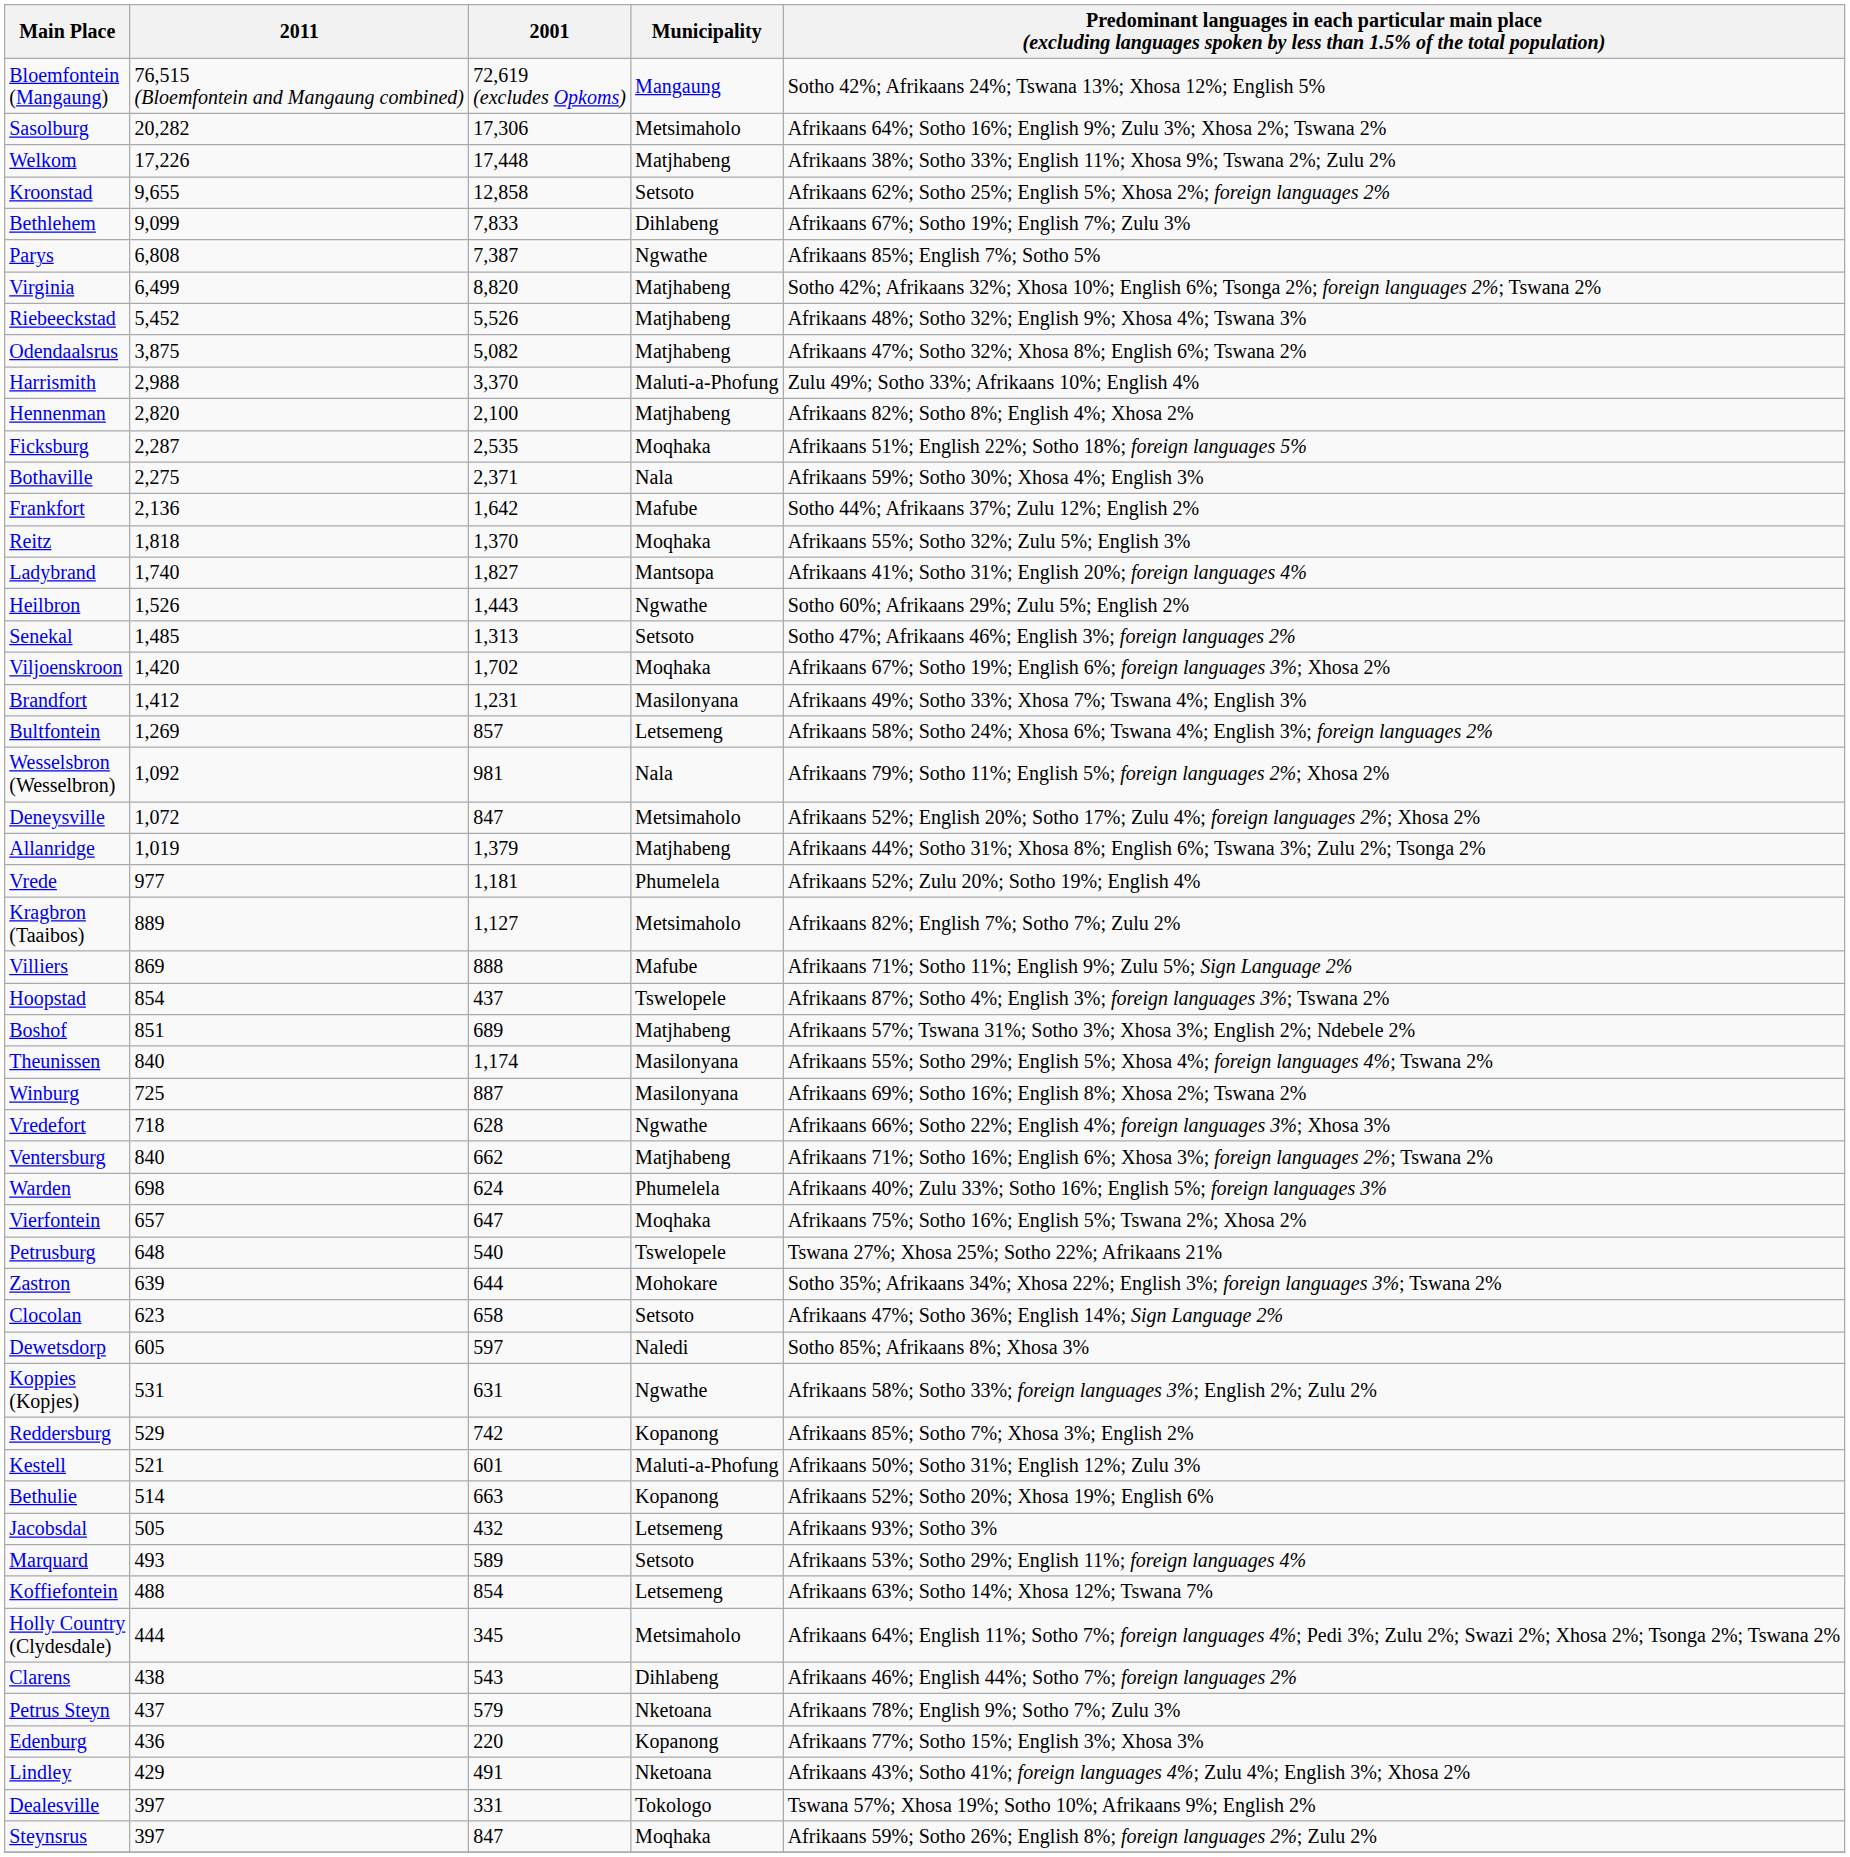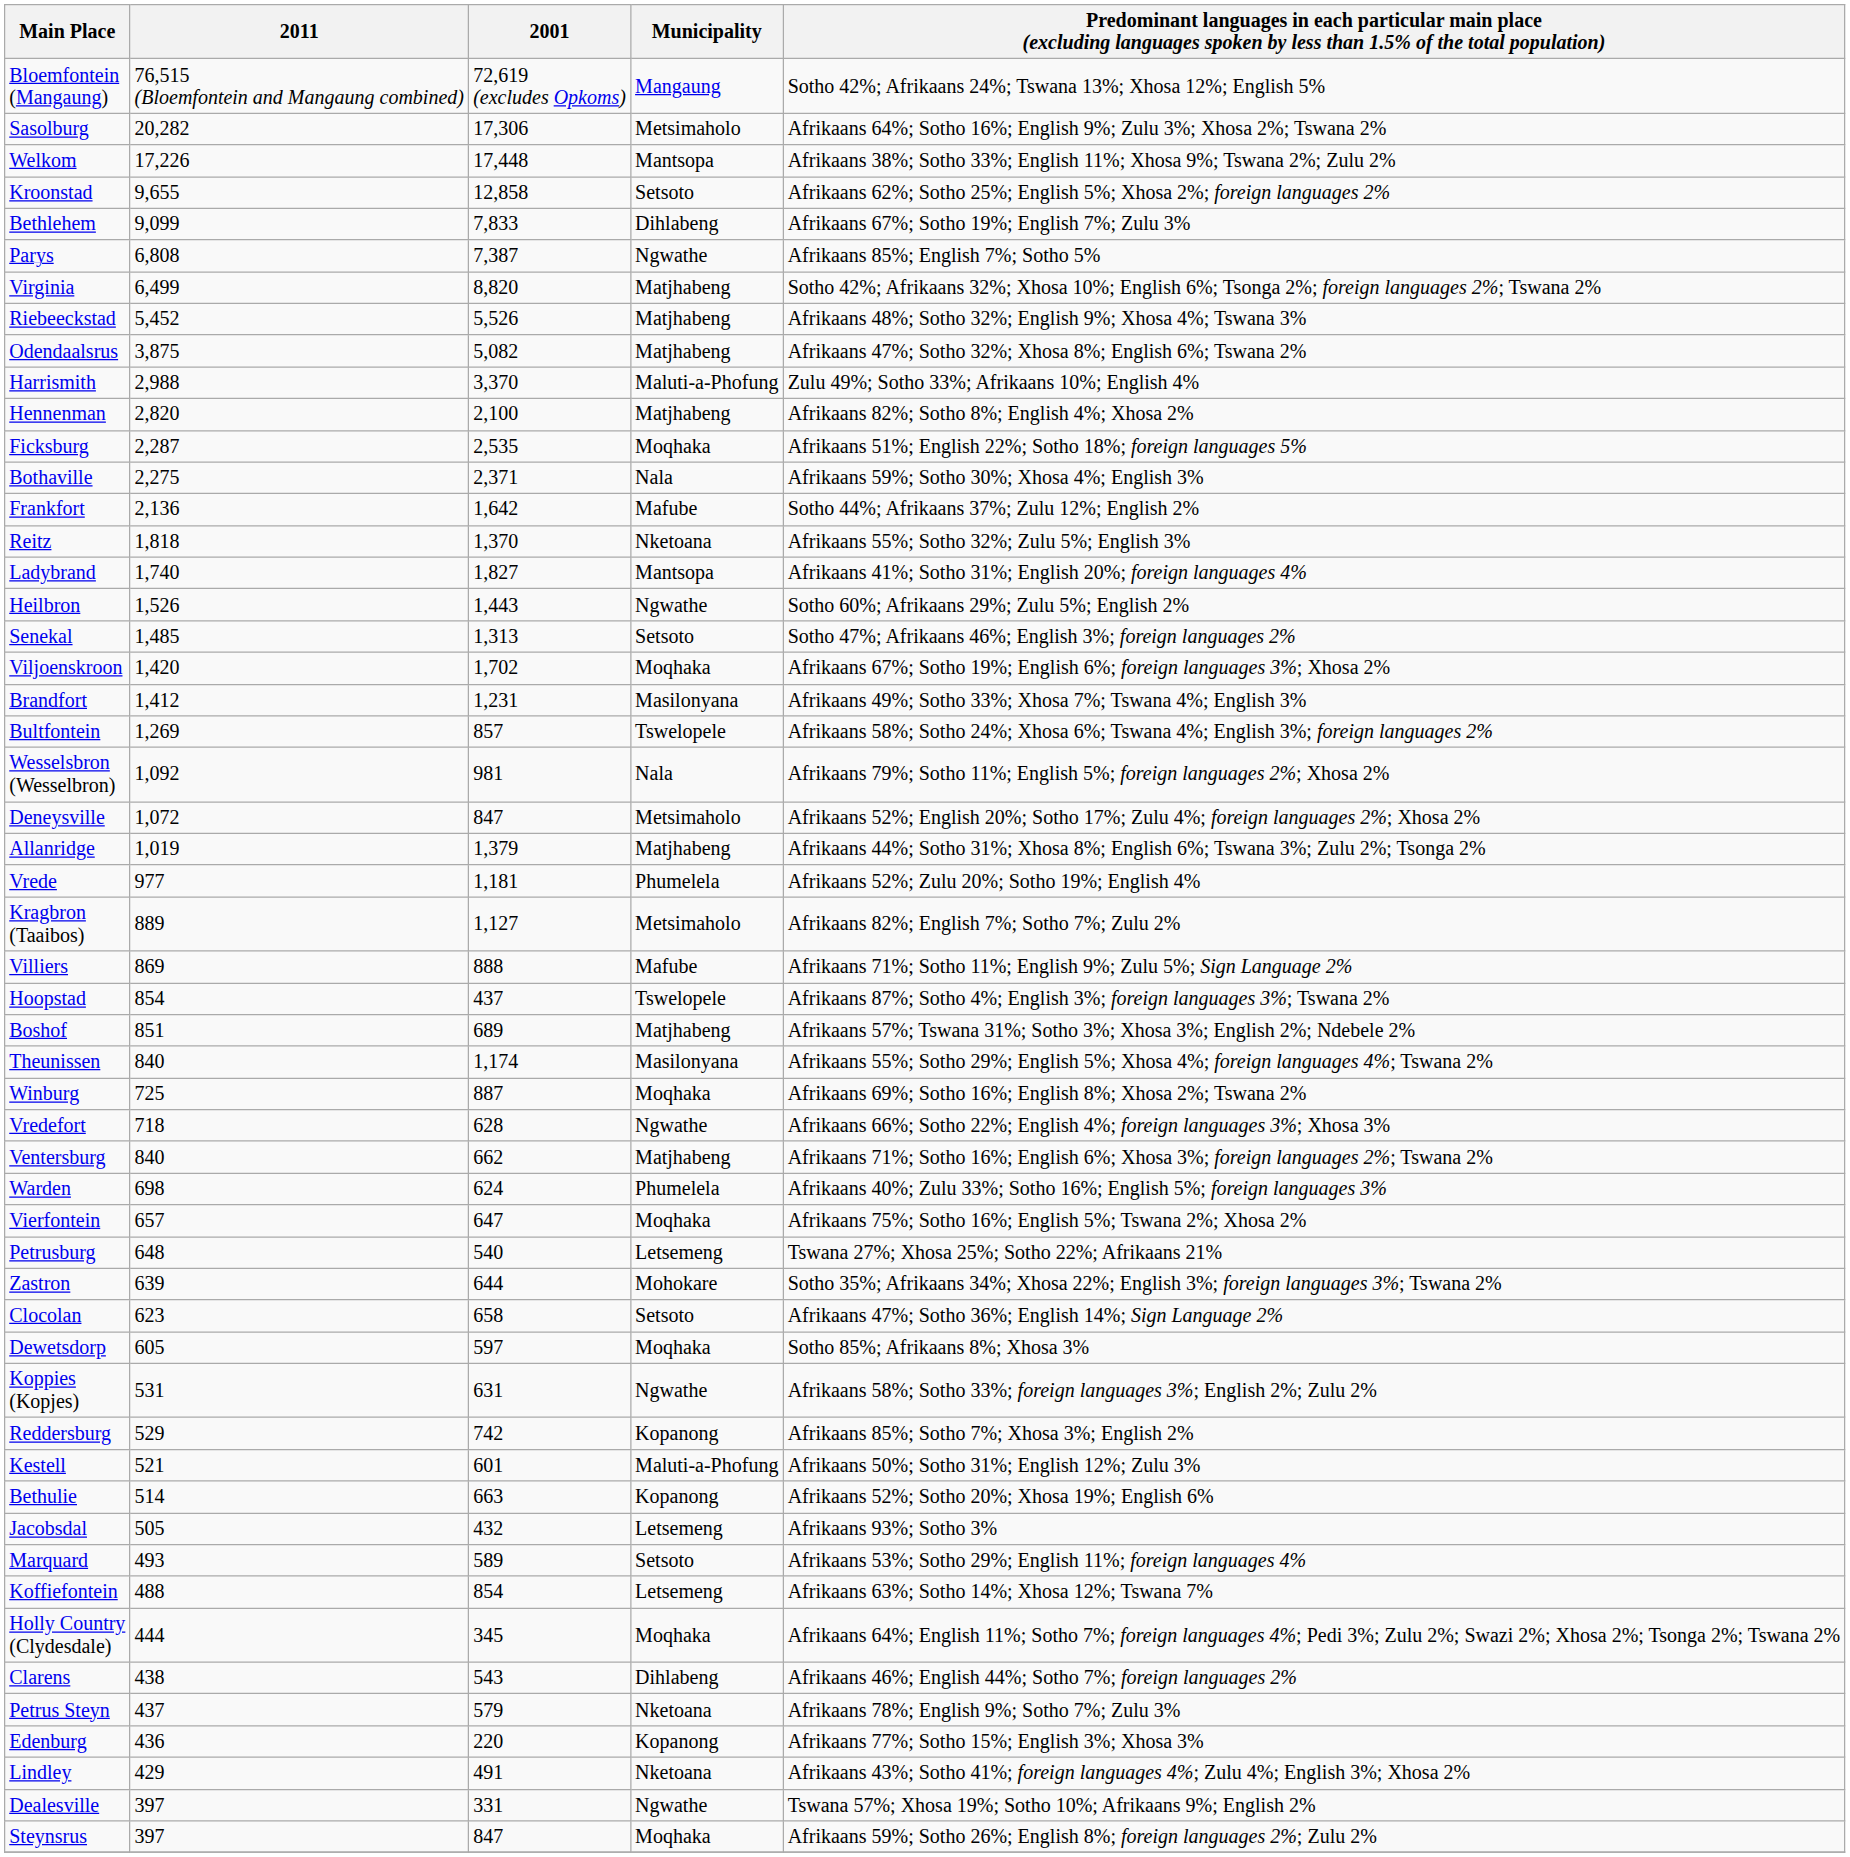Welkom | Municipality: Matjhabeng -> Mantsopa
Reitz | Municipality: Moqhaka -> Nketoana
Bultfontein | Municipality: Letsemeng -> Tswelopele
Winburg | Municipality: Masilonyana -> Moqhaka
Petrusburg | Municipality: Tswelopele -> Letsemeng
Dewetsdorp | Municipality: Naledi -> Moqhaka
Holly Country (Clydesdale) | Municipality: Metsimaholo -> Moqhaka
Dealesville | Municipality: Tokologo -> Ngwathe
